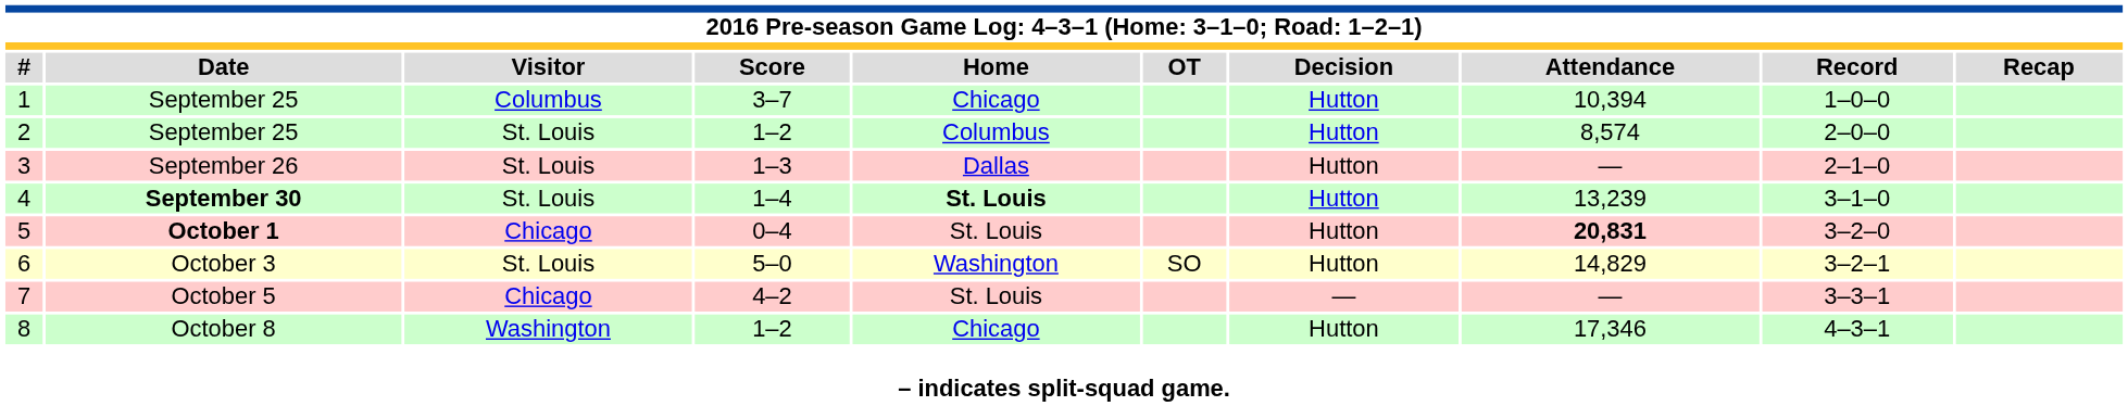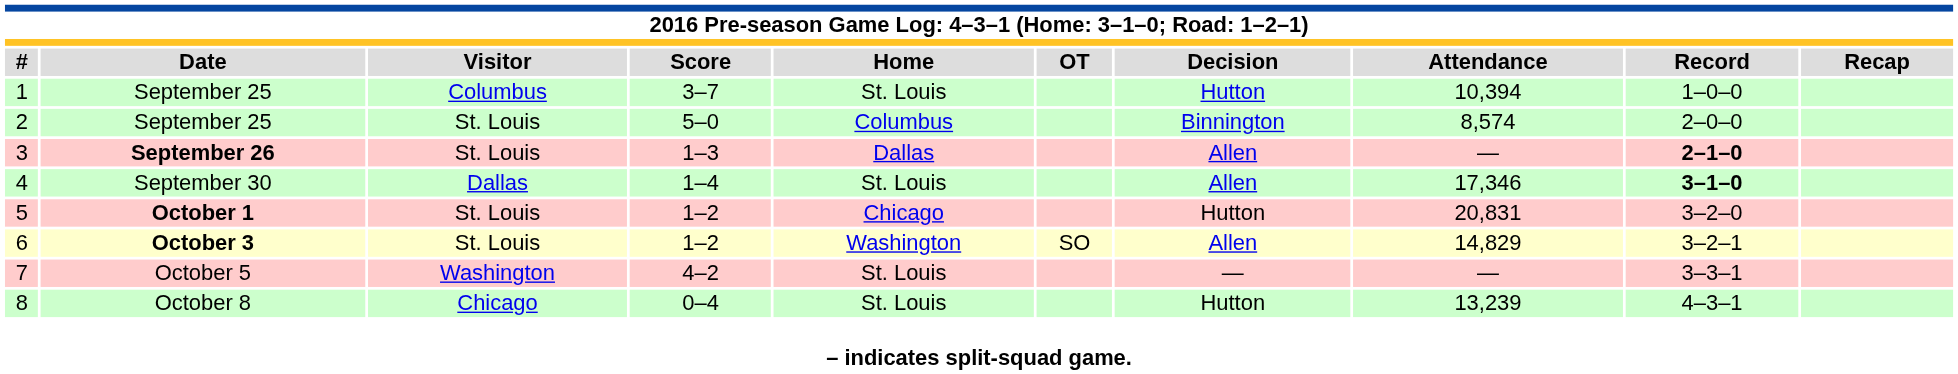1 | column 5: Chicago -> St. Louis
2 | column 4: 1–2 -> 5–0
2 | column 7: Hutton -> Binnington
3 | column 2: normal -> bold
3 | column 7: Hutton -> Allen
3 | column 9: normal -> bold
4 | column 2: bold -> normal
4 | column 3: St. Louis -> Dallas
4 | column 5: bold -> normal
4 | column 7: Hutton -> Allen
4 | column 8: 13,239 -> 17,346
4 | column 9: normal -> bold
5 | column 3: Chicago -> St. Louis
5 | column 4: 0–4 -> 1–2
5 | column 5: St. Louis -> Chicago
5 | column 8: bold -> normal
6 | column 2: normal -> bold
6 | column 4: 5–0 -> 1–2
6 | column 7: Hutton -> Allen
7 | column 3: Chicago -> Washington
8 | column 3: Washington -> Chicago
8 | column 4: 1–2 -> 0–4
8 | column 5: Chicago -> St. Louis
8 | column 8: 17,346 -> 13,239
